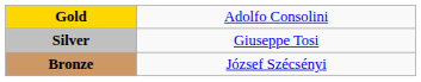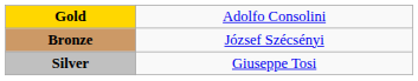rows swapped: Silver <-> Bronze
